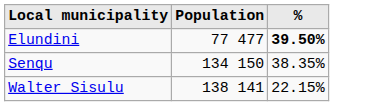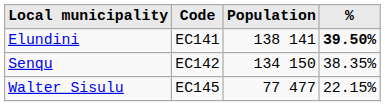+ column: Code | EC141 | EC142 | EC145
Elundini | Population: 77 477 -> 138 141
Walter Sisulu | Population: 138 141 -> 77 477
